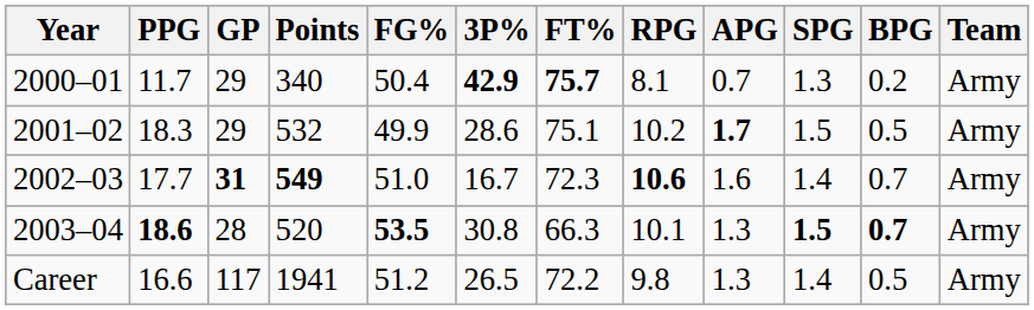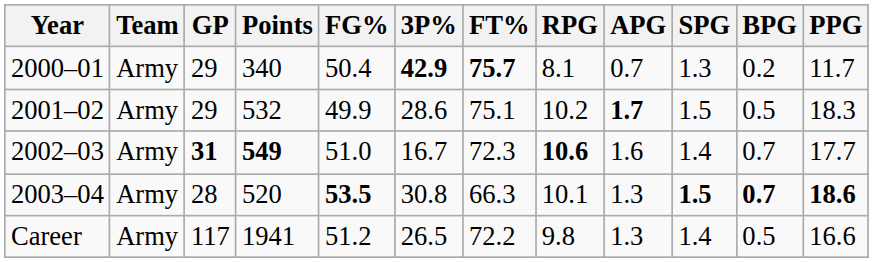columns swapped: Team <-> PPG
